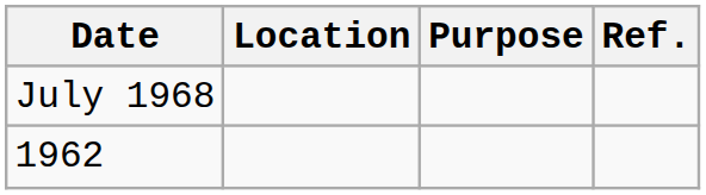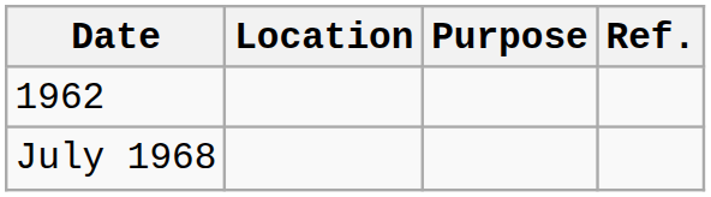rows swapped: 1962 <-> July 1968
